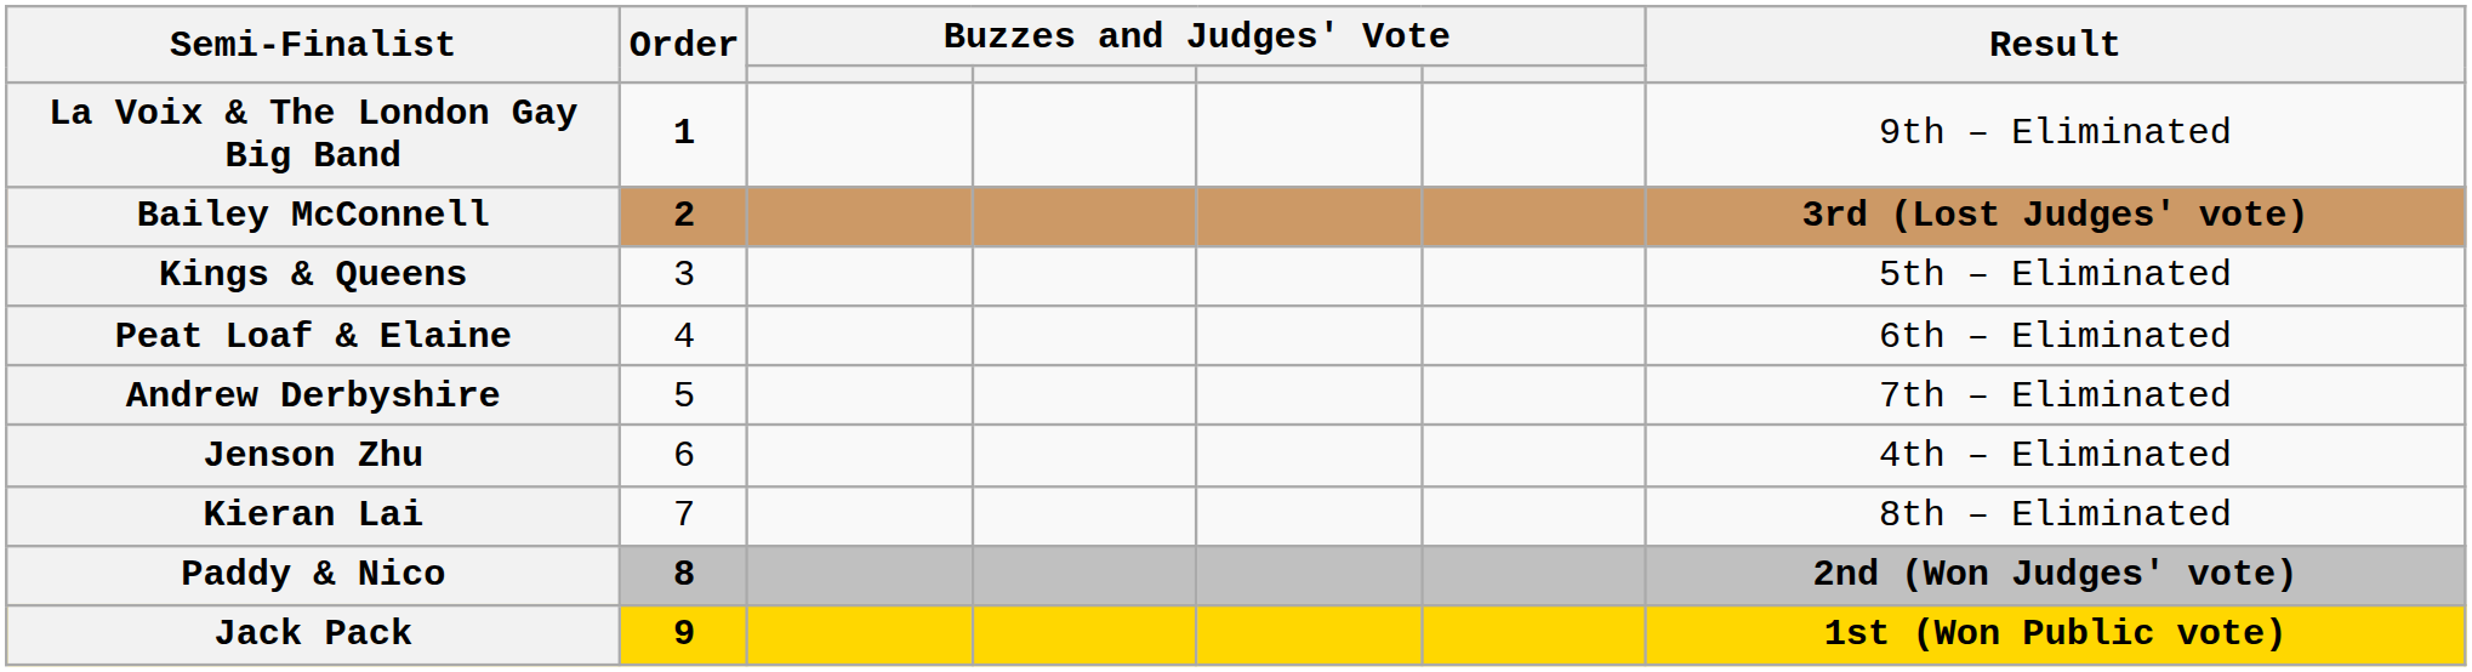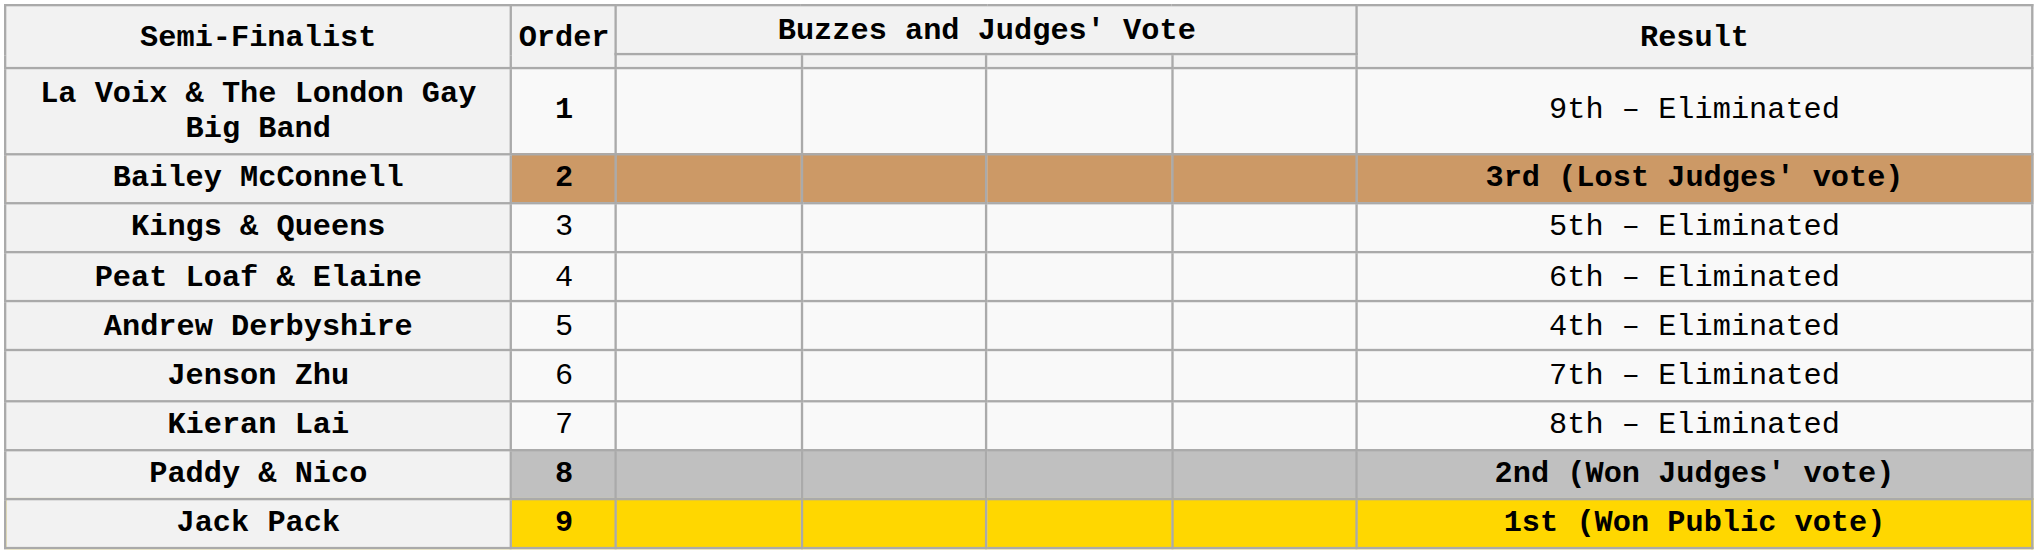Andrew Derbyshire | Result: 7th – Eliminated -> 4th – Eliminated
Jenson Zhu | Result: 4th – Eliminated -> 7th – Eliminated
